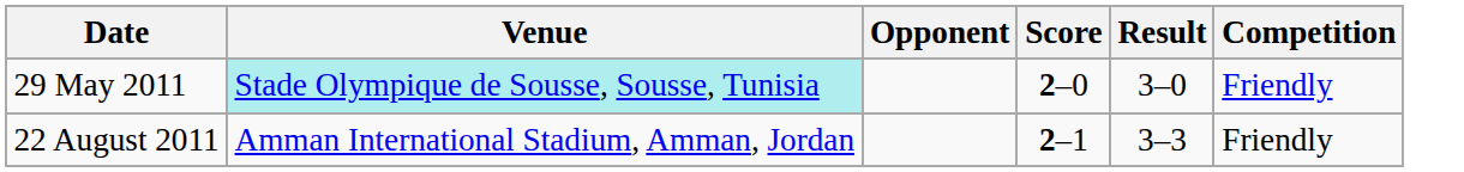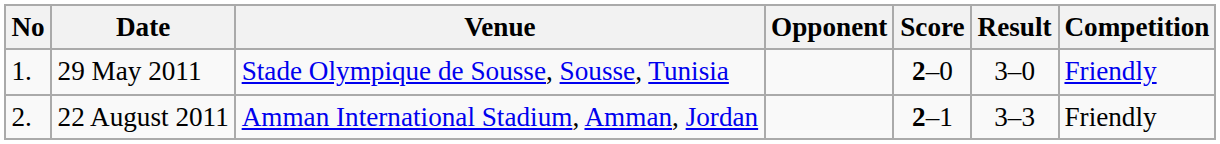+ column: No | 1. | 2.
29 May 2011 | Venue: paleturquoise background -> no background
